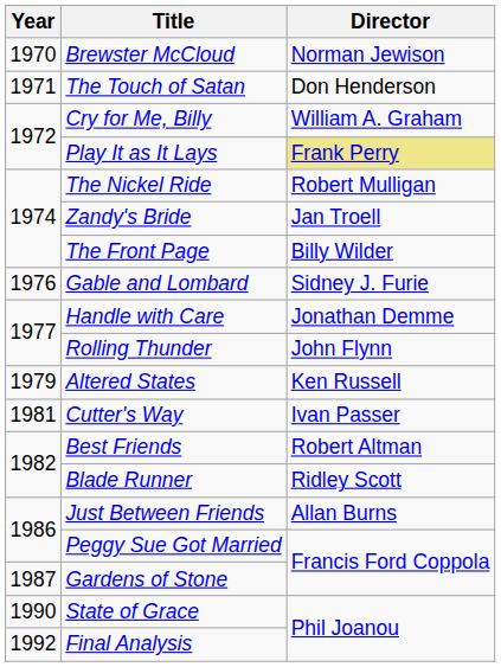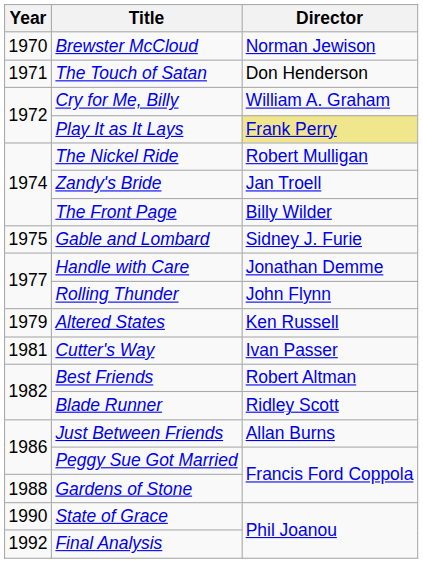Gable and Lombard | Year: 1976 -> 1975
Gardens of Stone | Year: 1987 -> 1988
